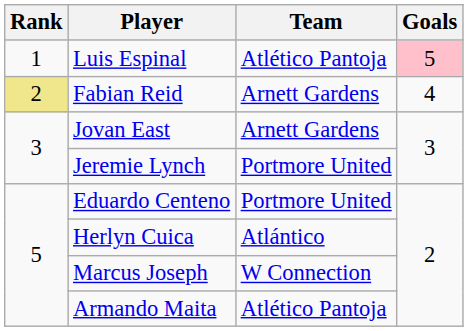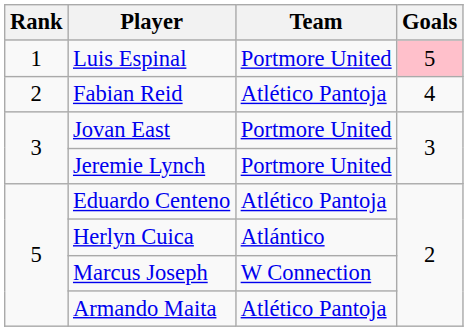Luis Espinal | Team: Atlético Pantoja -> Portmore United
Fabian Reid | Rank: khaki background -> no background
Fabian Reid | Team: Arnett Gardens -> Atlético Pantoja
Jovan East | Team: Arnett Gardens -> Portmore United
Eduardo Centeno | Team: Portmore United -> Atlético Pantoja
